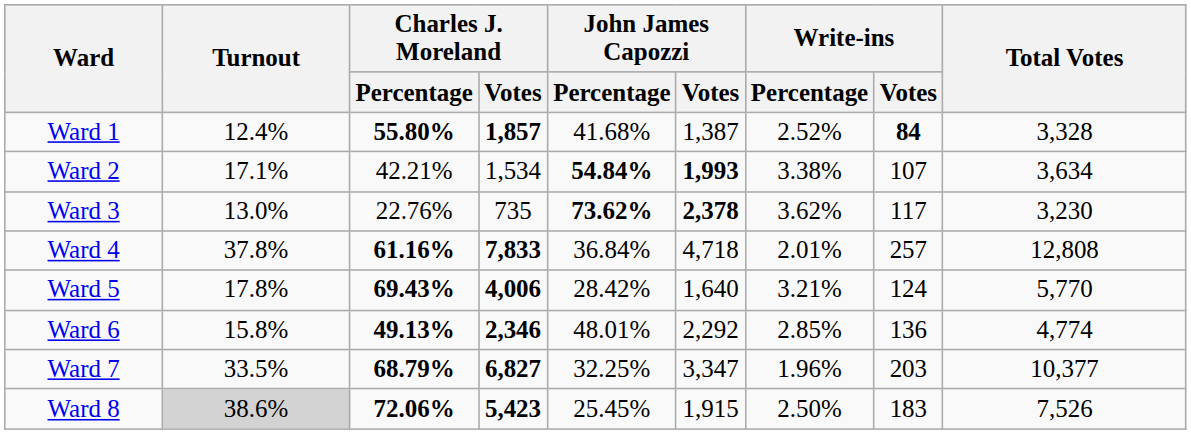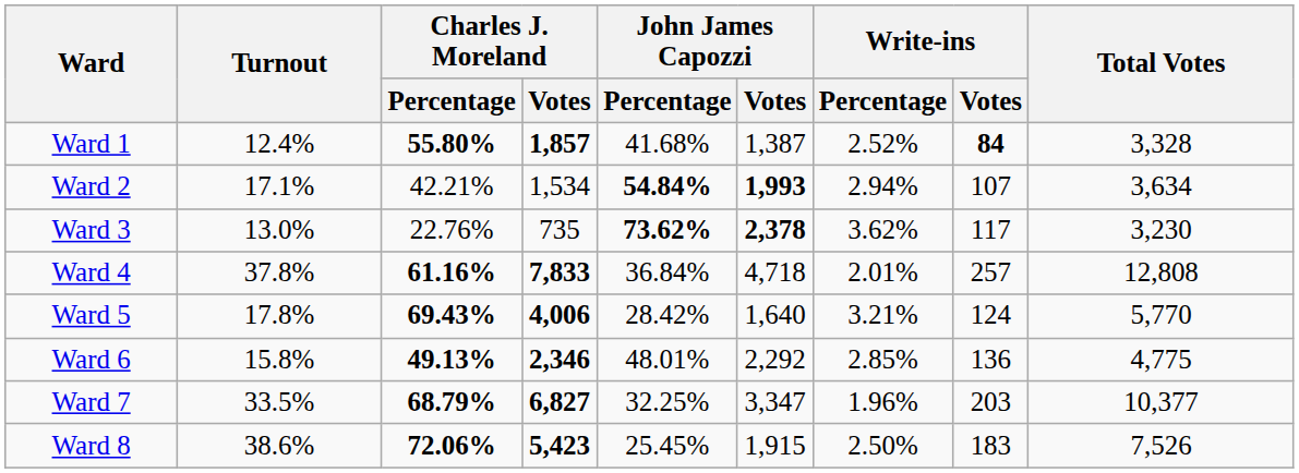Ward 2 | Write-ins / Percentage: 3.38% -> 2.94%
Ward 6 | Total Votes: 4,774 -> 4,775
Ward 8 | Turnout: lightgrey background -> no background
